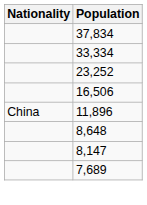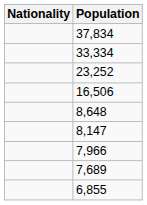- row: China | 11,896
+ row: 7,966
+ row: 6,855
